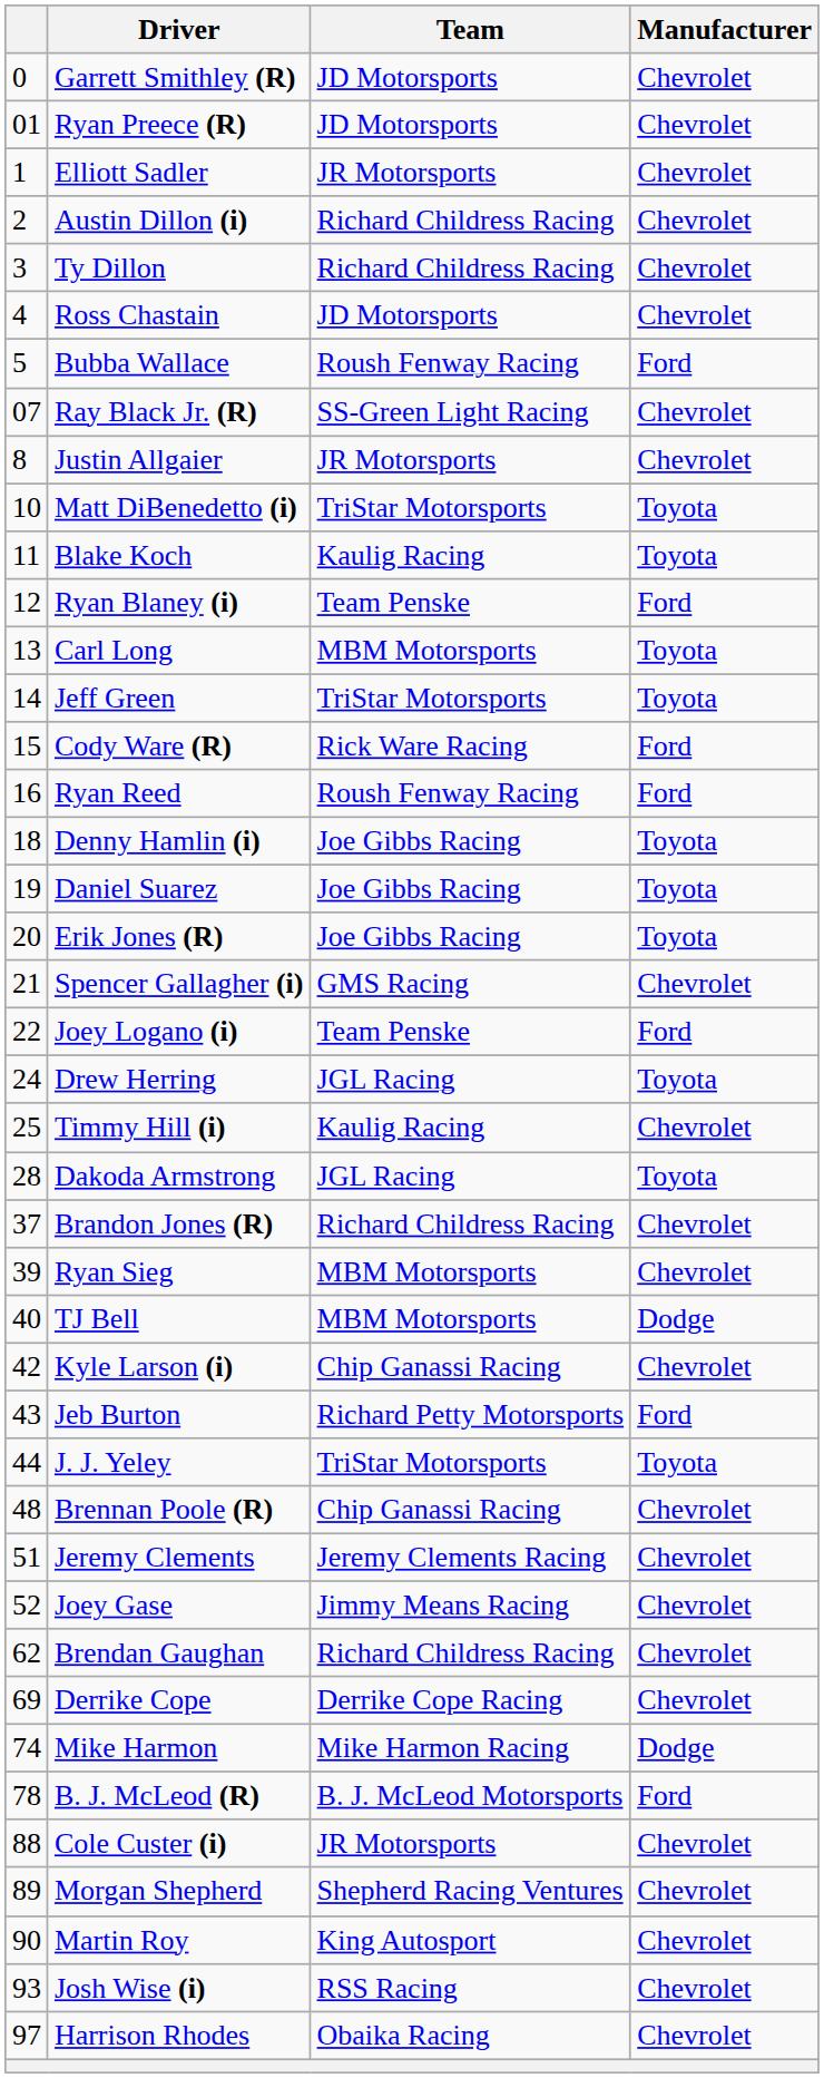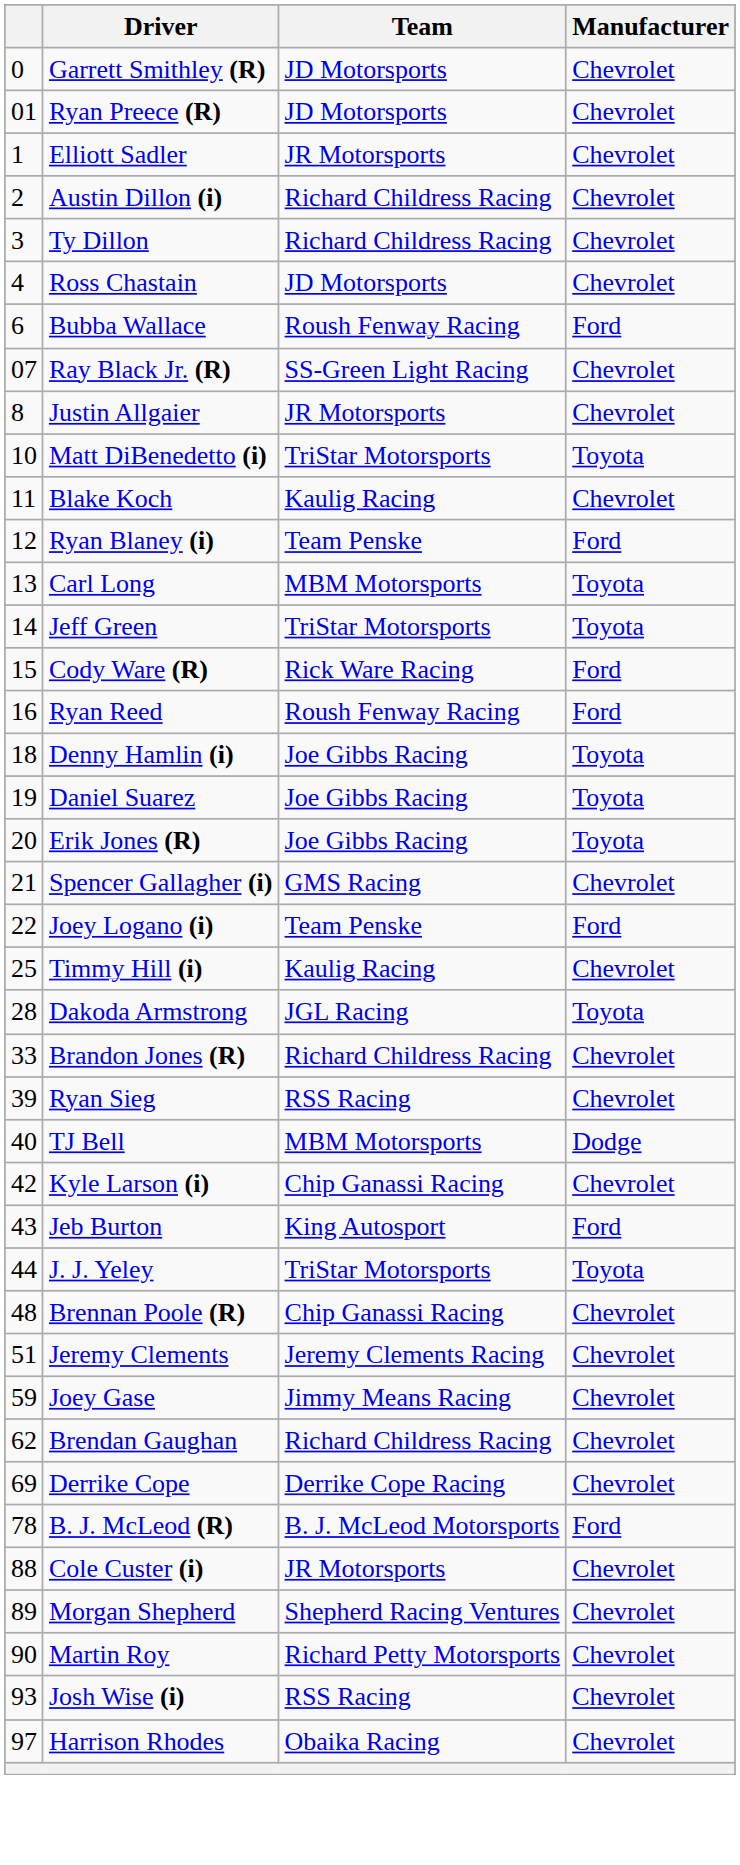Bubba Wallace | column 1: 5 -> 6
Blake Koch | Manufacturer: Toyota -> Chevrolet
- row: 24 | Drew Herring | JGL Racing | Toyota
Brandon Jones (R) | column 1: 37 -> 33
Ryan Sieg | Team: MBM Motorsports -> RSS Racing
Jeb Burton | Team: Richard Petty Motorsports -> King Autosport
Joey Gase | column 1: 52 -> 59
- row: 74 | Mike Harmon | Mike Harmon Racing | Dodge
Martin Roy | Team: King Autosport -> Richard Petty Motorsports
